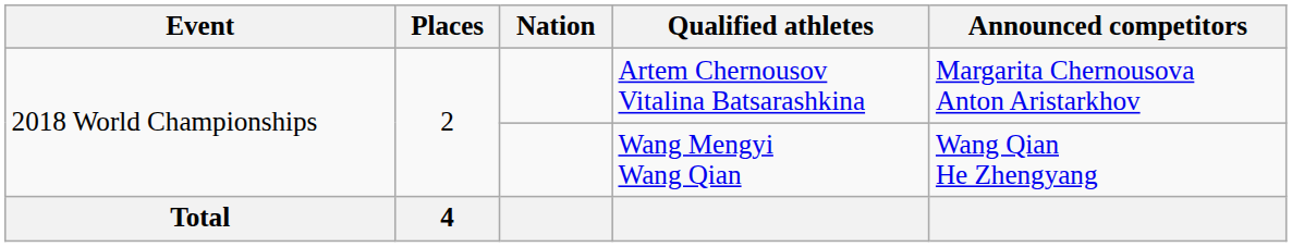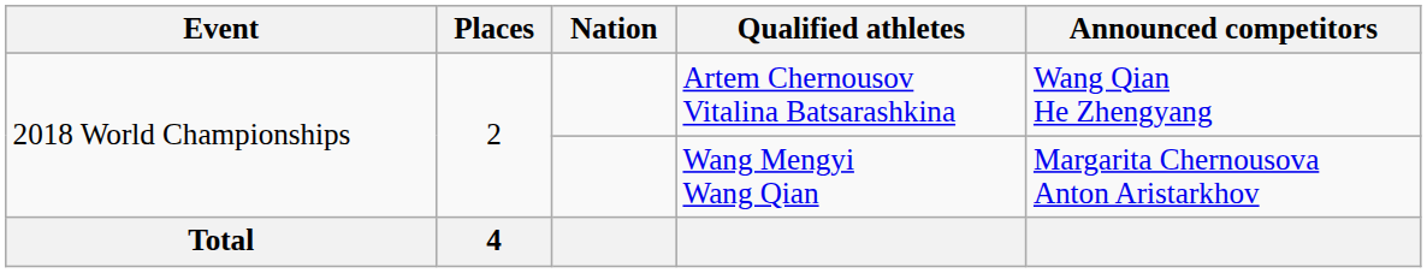Artem Chernousov Vitalina Batsarashkina | Announced competitors: Margarita Chernousova Anton Aristarkhov -> Wang Qian He Zhengyang
Wang Mengyi Wang Qian | Announced competitors: Wang Qian He Zhengyang -> Margarita Chernousova Anton Aristarkhov
